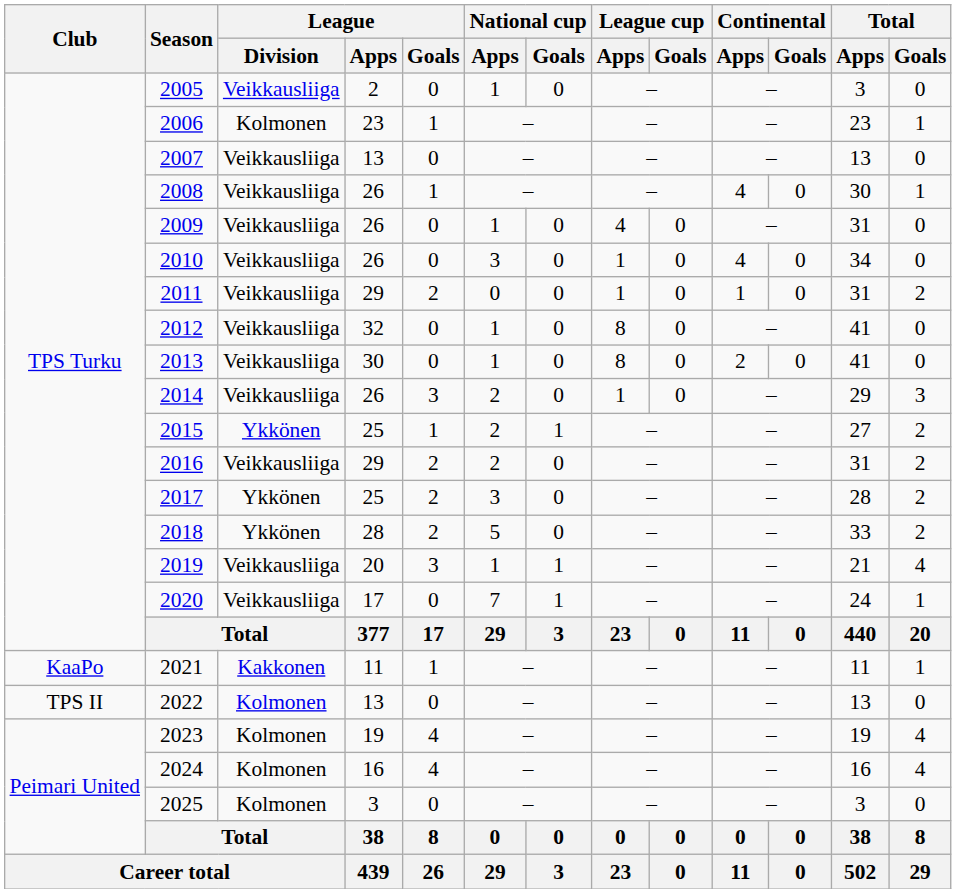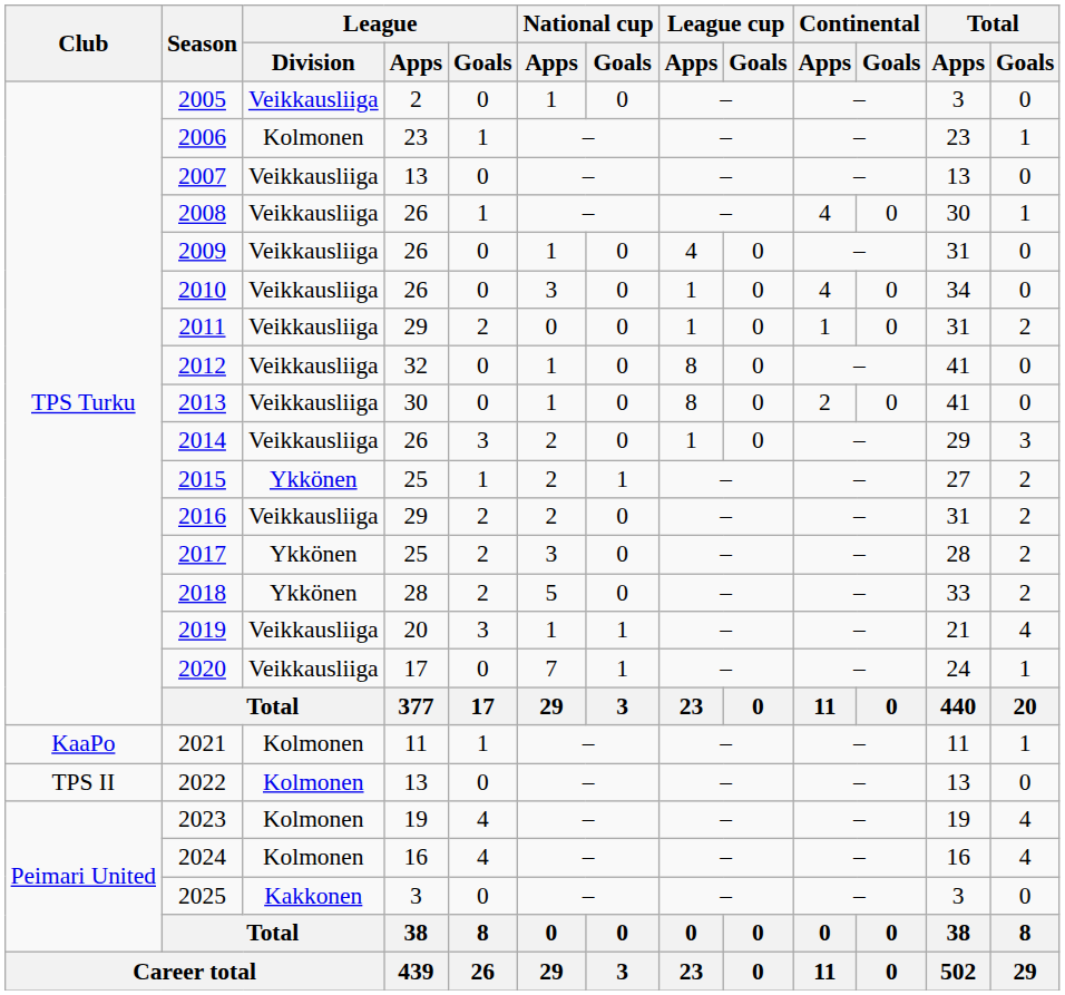2021 | League / Division: Kakkonen -> Kolmonen
2025 | League / Division: Kolmonen -> Kakkonen
